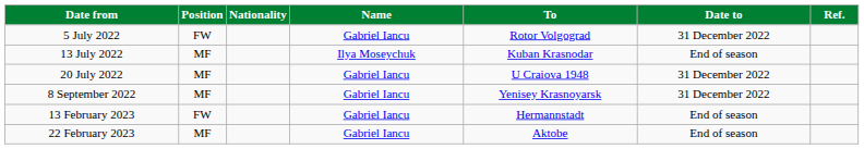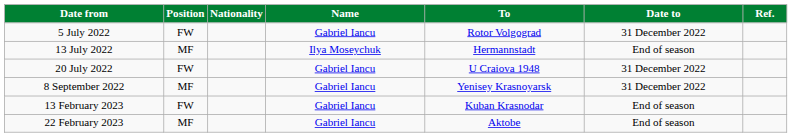13 July 2022 | To: Kuban Krasnodar -> Hermannstadt
20 July 2022 | Position: MF -> FW
13 February 2023 | To: Hermannstadt -> Kuban Krasnodar
